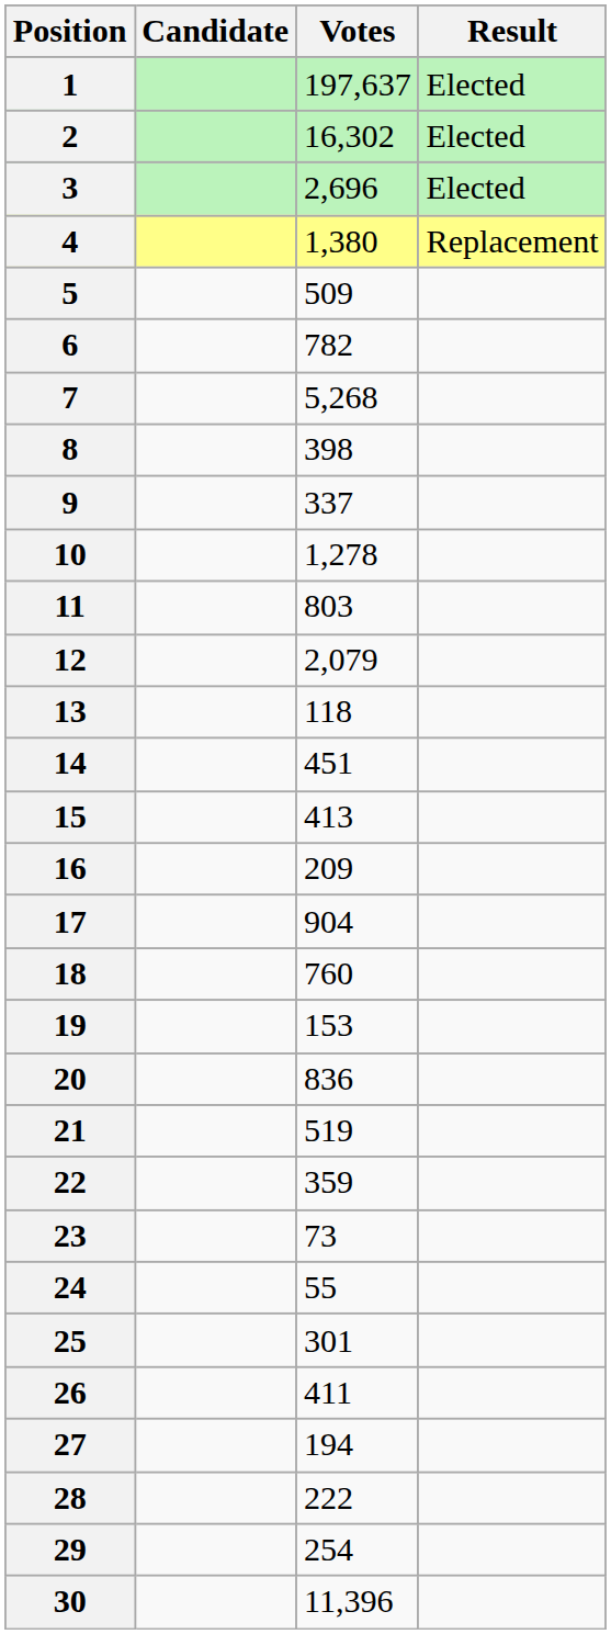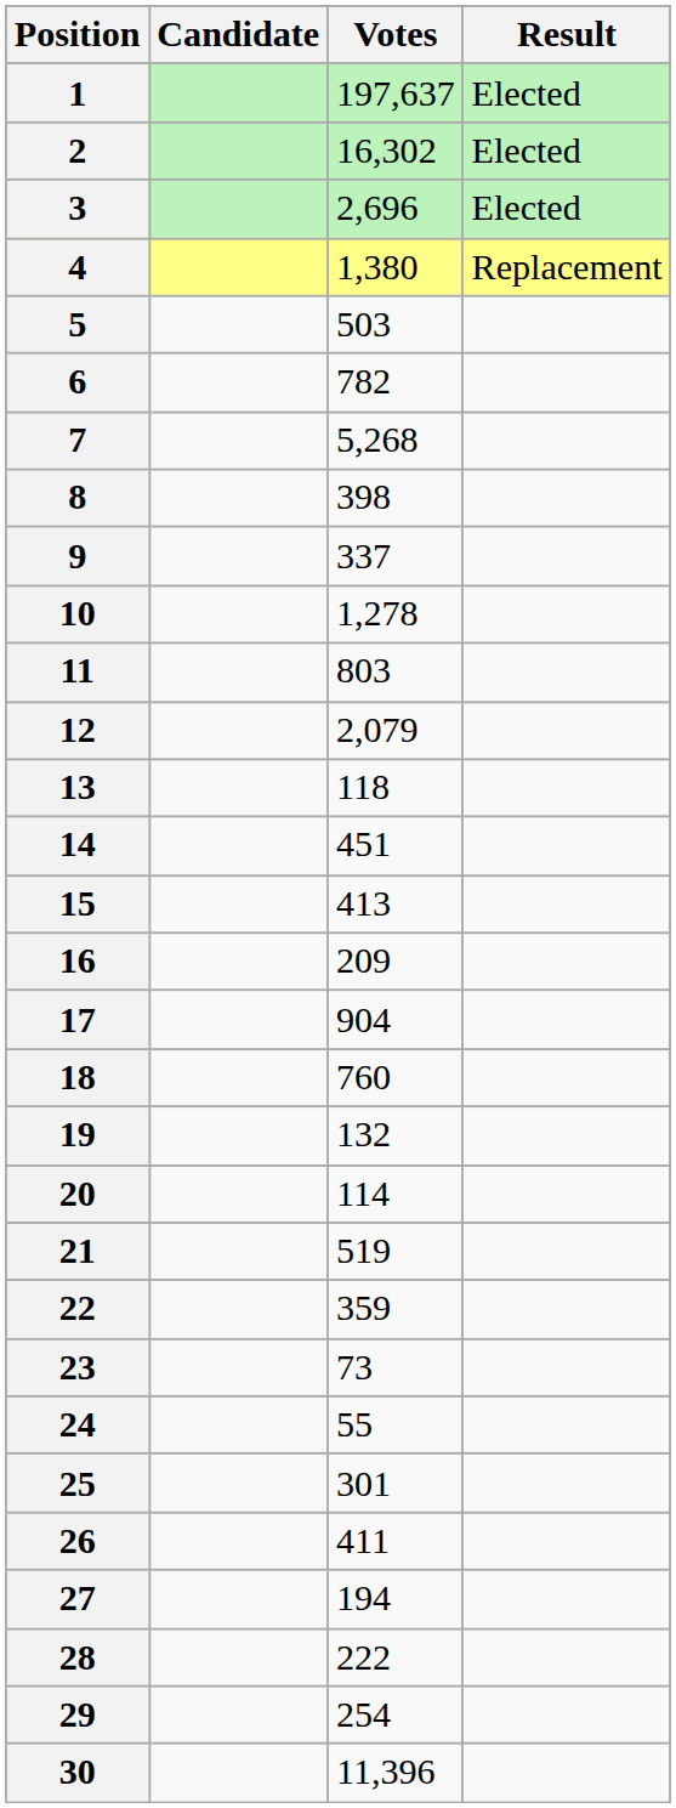5 | Votes: 509 -> 503
19 | Votes: 153 -> 132
20 | Votes: 836 -> 114
